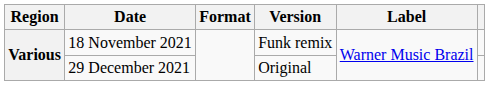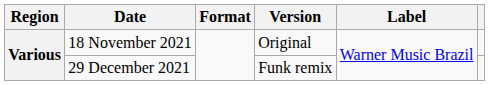18 November 2021 | Version: Funk remix -> Original
29 December 2021 | Version: Original -> Funk remix
